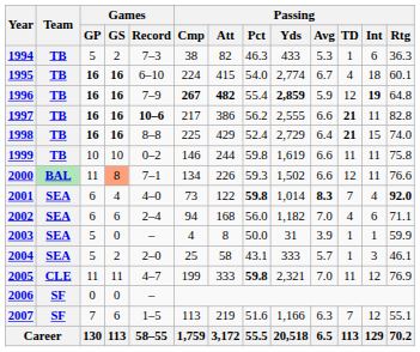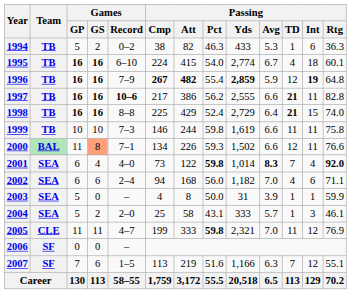1994 | Games / Record: 7–3 -> 0–2
1999 | Games / Record: 0–2 -> 7–3
